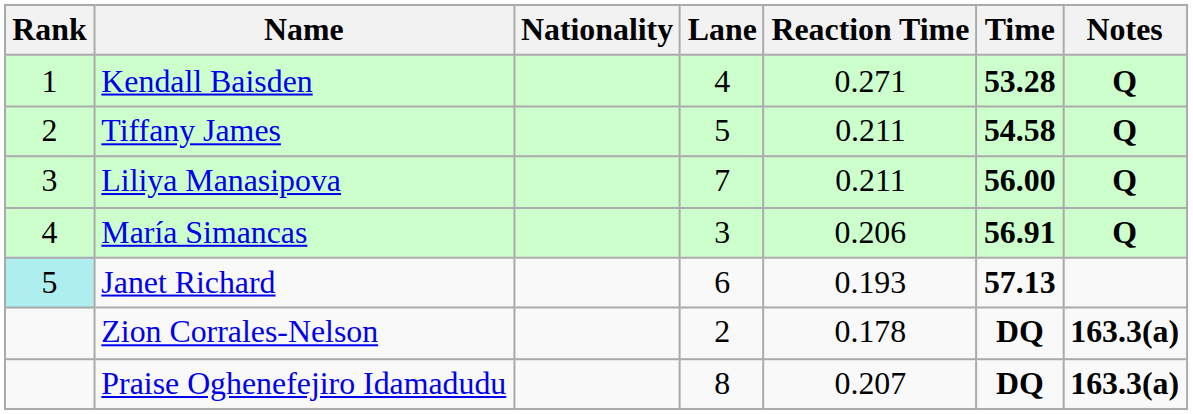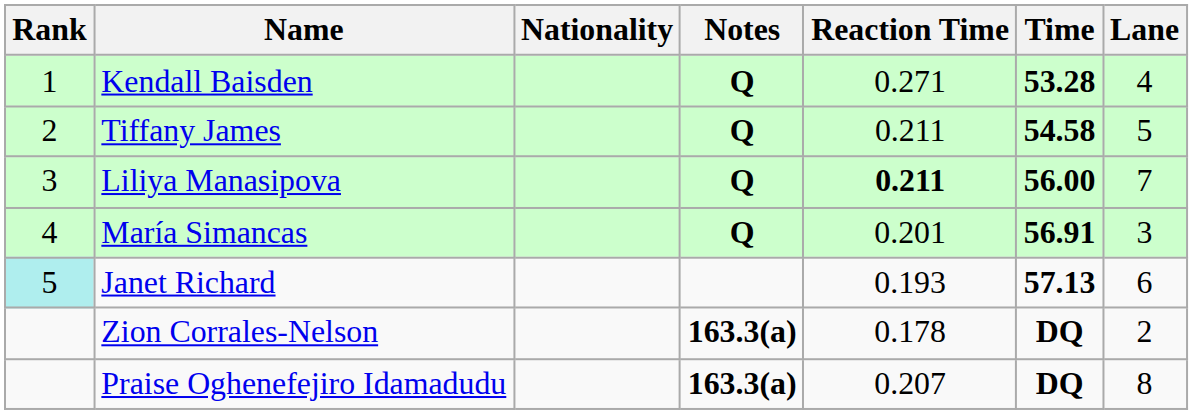columns swapped: Lane <-> Notes
Liliya Manasipova | Reaction Time: normal -> bold
María Simancas | Reaction Time: 0.206 -> 0.201
